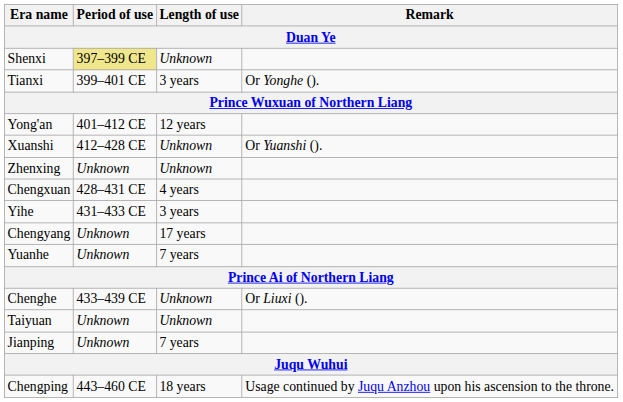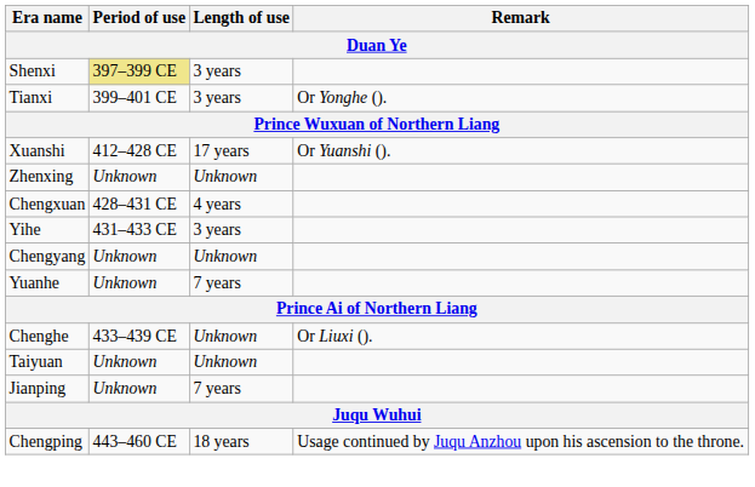Shenxi | Length of use: Unknown -> 3 years
- row: Yong'an | 401–412 CE | 12 years
Xuanshi | Length of use: Unknown -> 17 years
Chengyang | Length of use: 17 years -> Unknown
